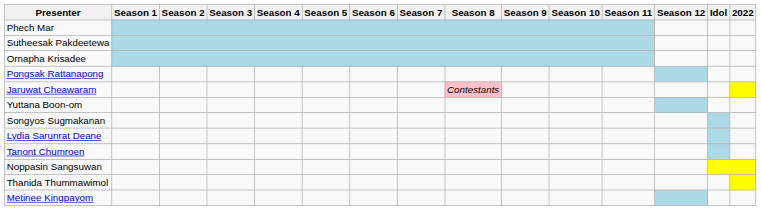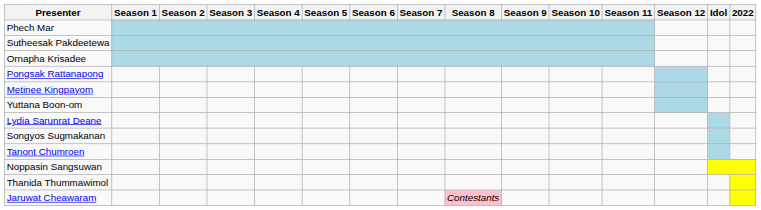rows swapped: Metinee Kingpayom <-> Jaruwat Cheawaram
rows swapped: Songyos Sugmakanan <-> Lydia Sarunrat Deane
